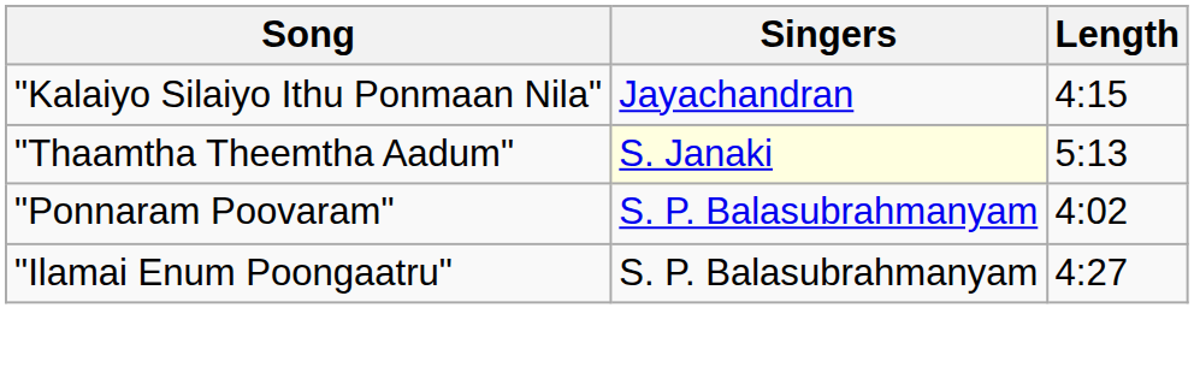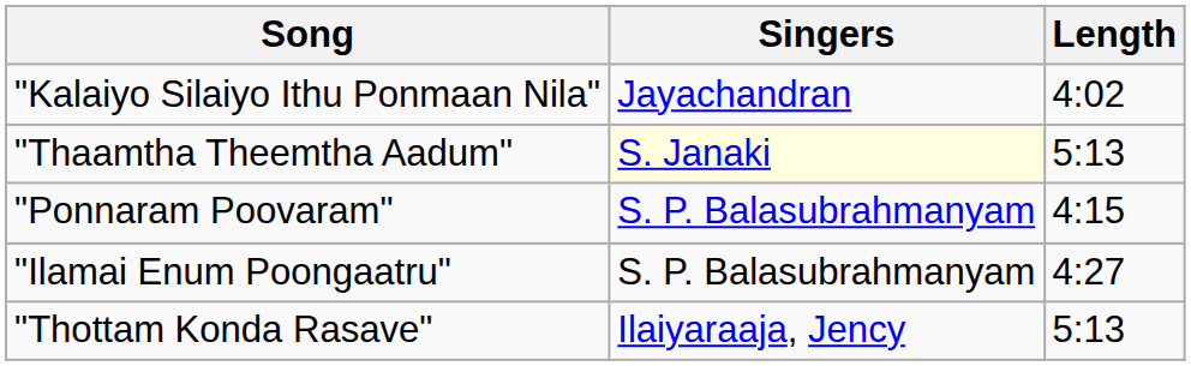"Kalaiyo Silaiyo Ithu Ponmaan Nila" | Length: 4:15 -> 4:02
"Ponnaram Poovaram" | Length: 4:02 -> 4:15
+ row: "Thottam Konda Rasave" | Ilaiyaraaja, Jency | 5:13
